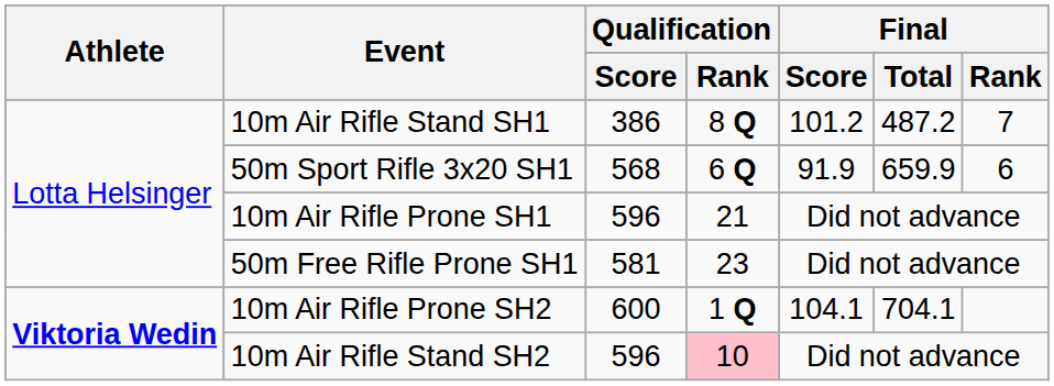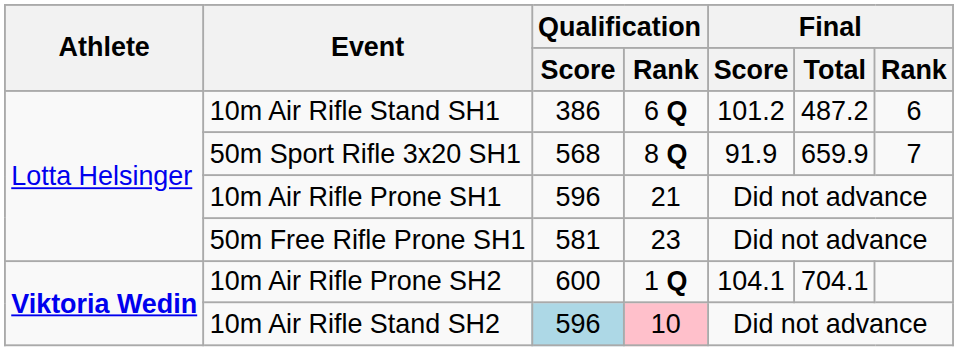10m Air Rifle Stand SH1 | Qualification / Rank: 8 Q -> 6 Q
10m Air Rifle Stand SH1 | Final / Rank: 7 -> 6
50m Sport Rifle 3x20 SH1 | Qualification / Rank: 6 Q -> 8 Q
50m Sport Rifle 3x20 SH1 | Final / Rank: 6 -> 7
10m Air Rifle Stand SH2 | Qualification / Score: no background -> lightblue background
